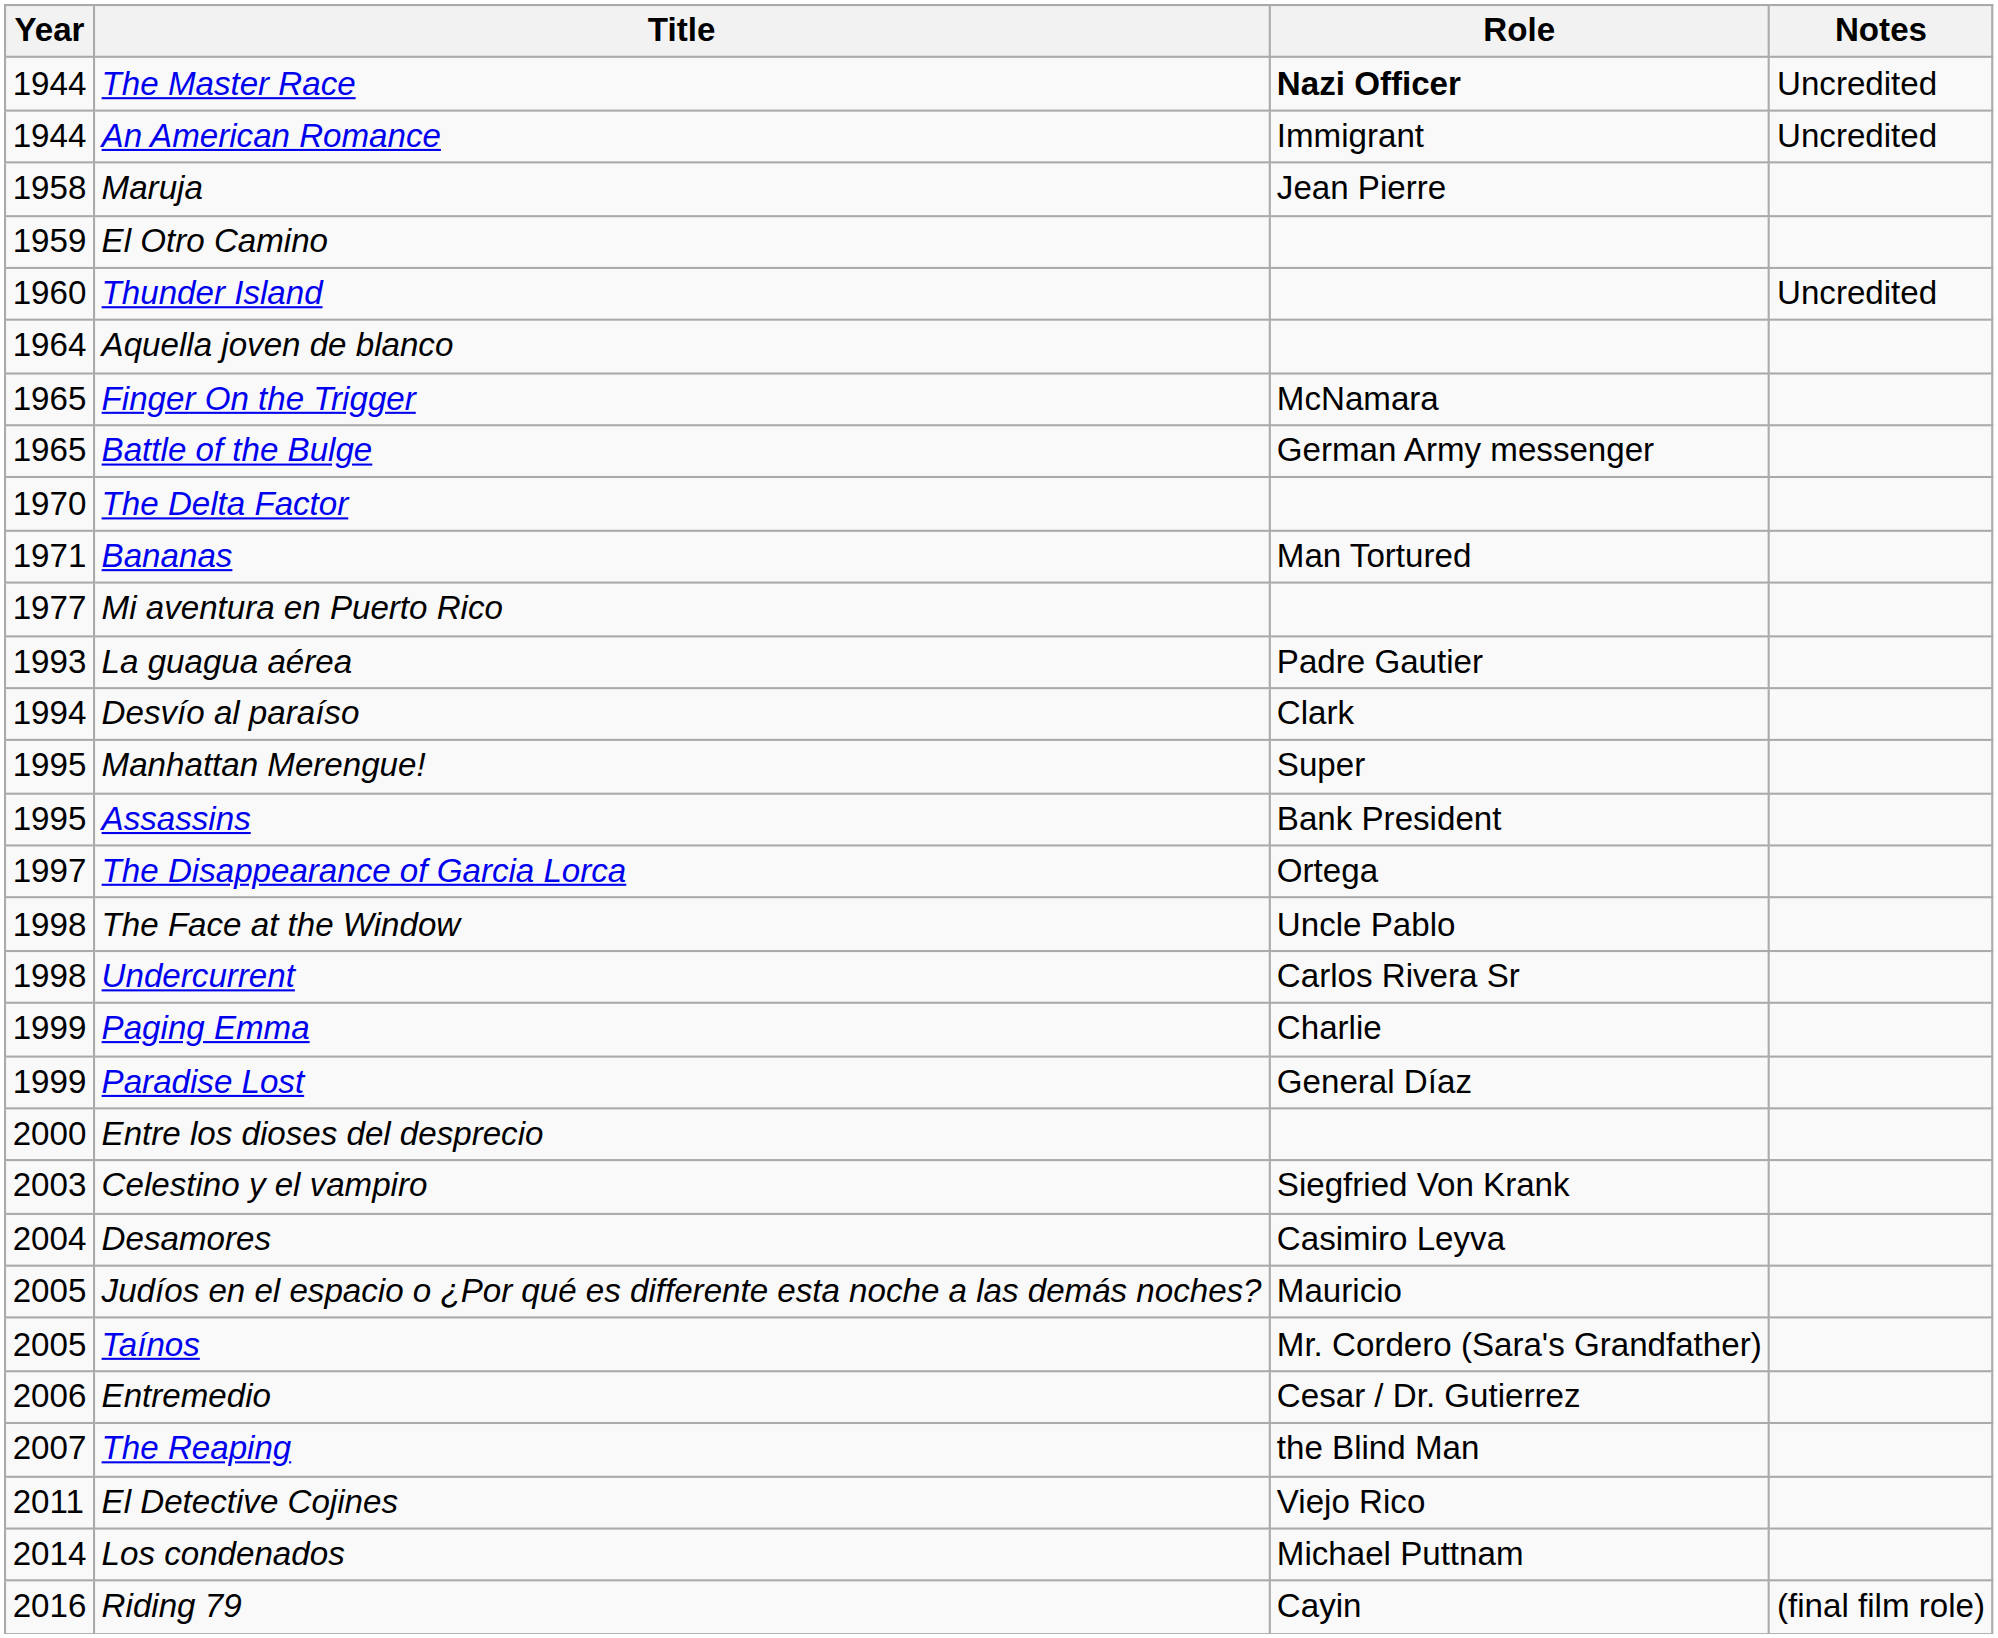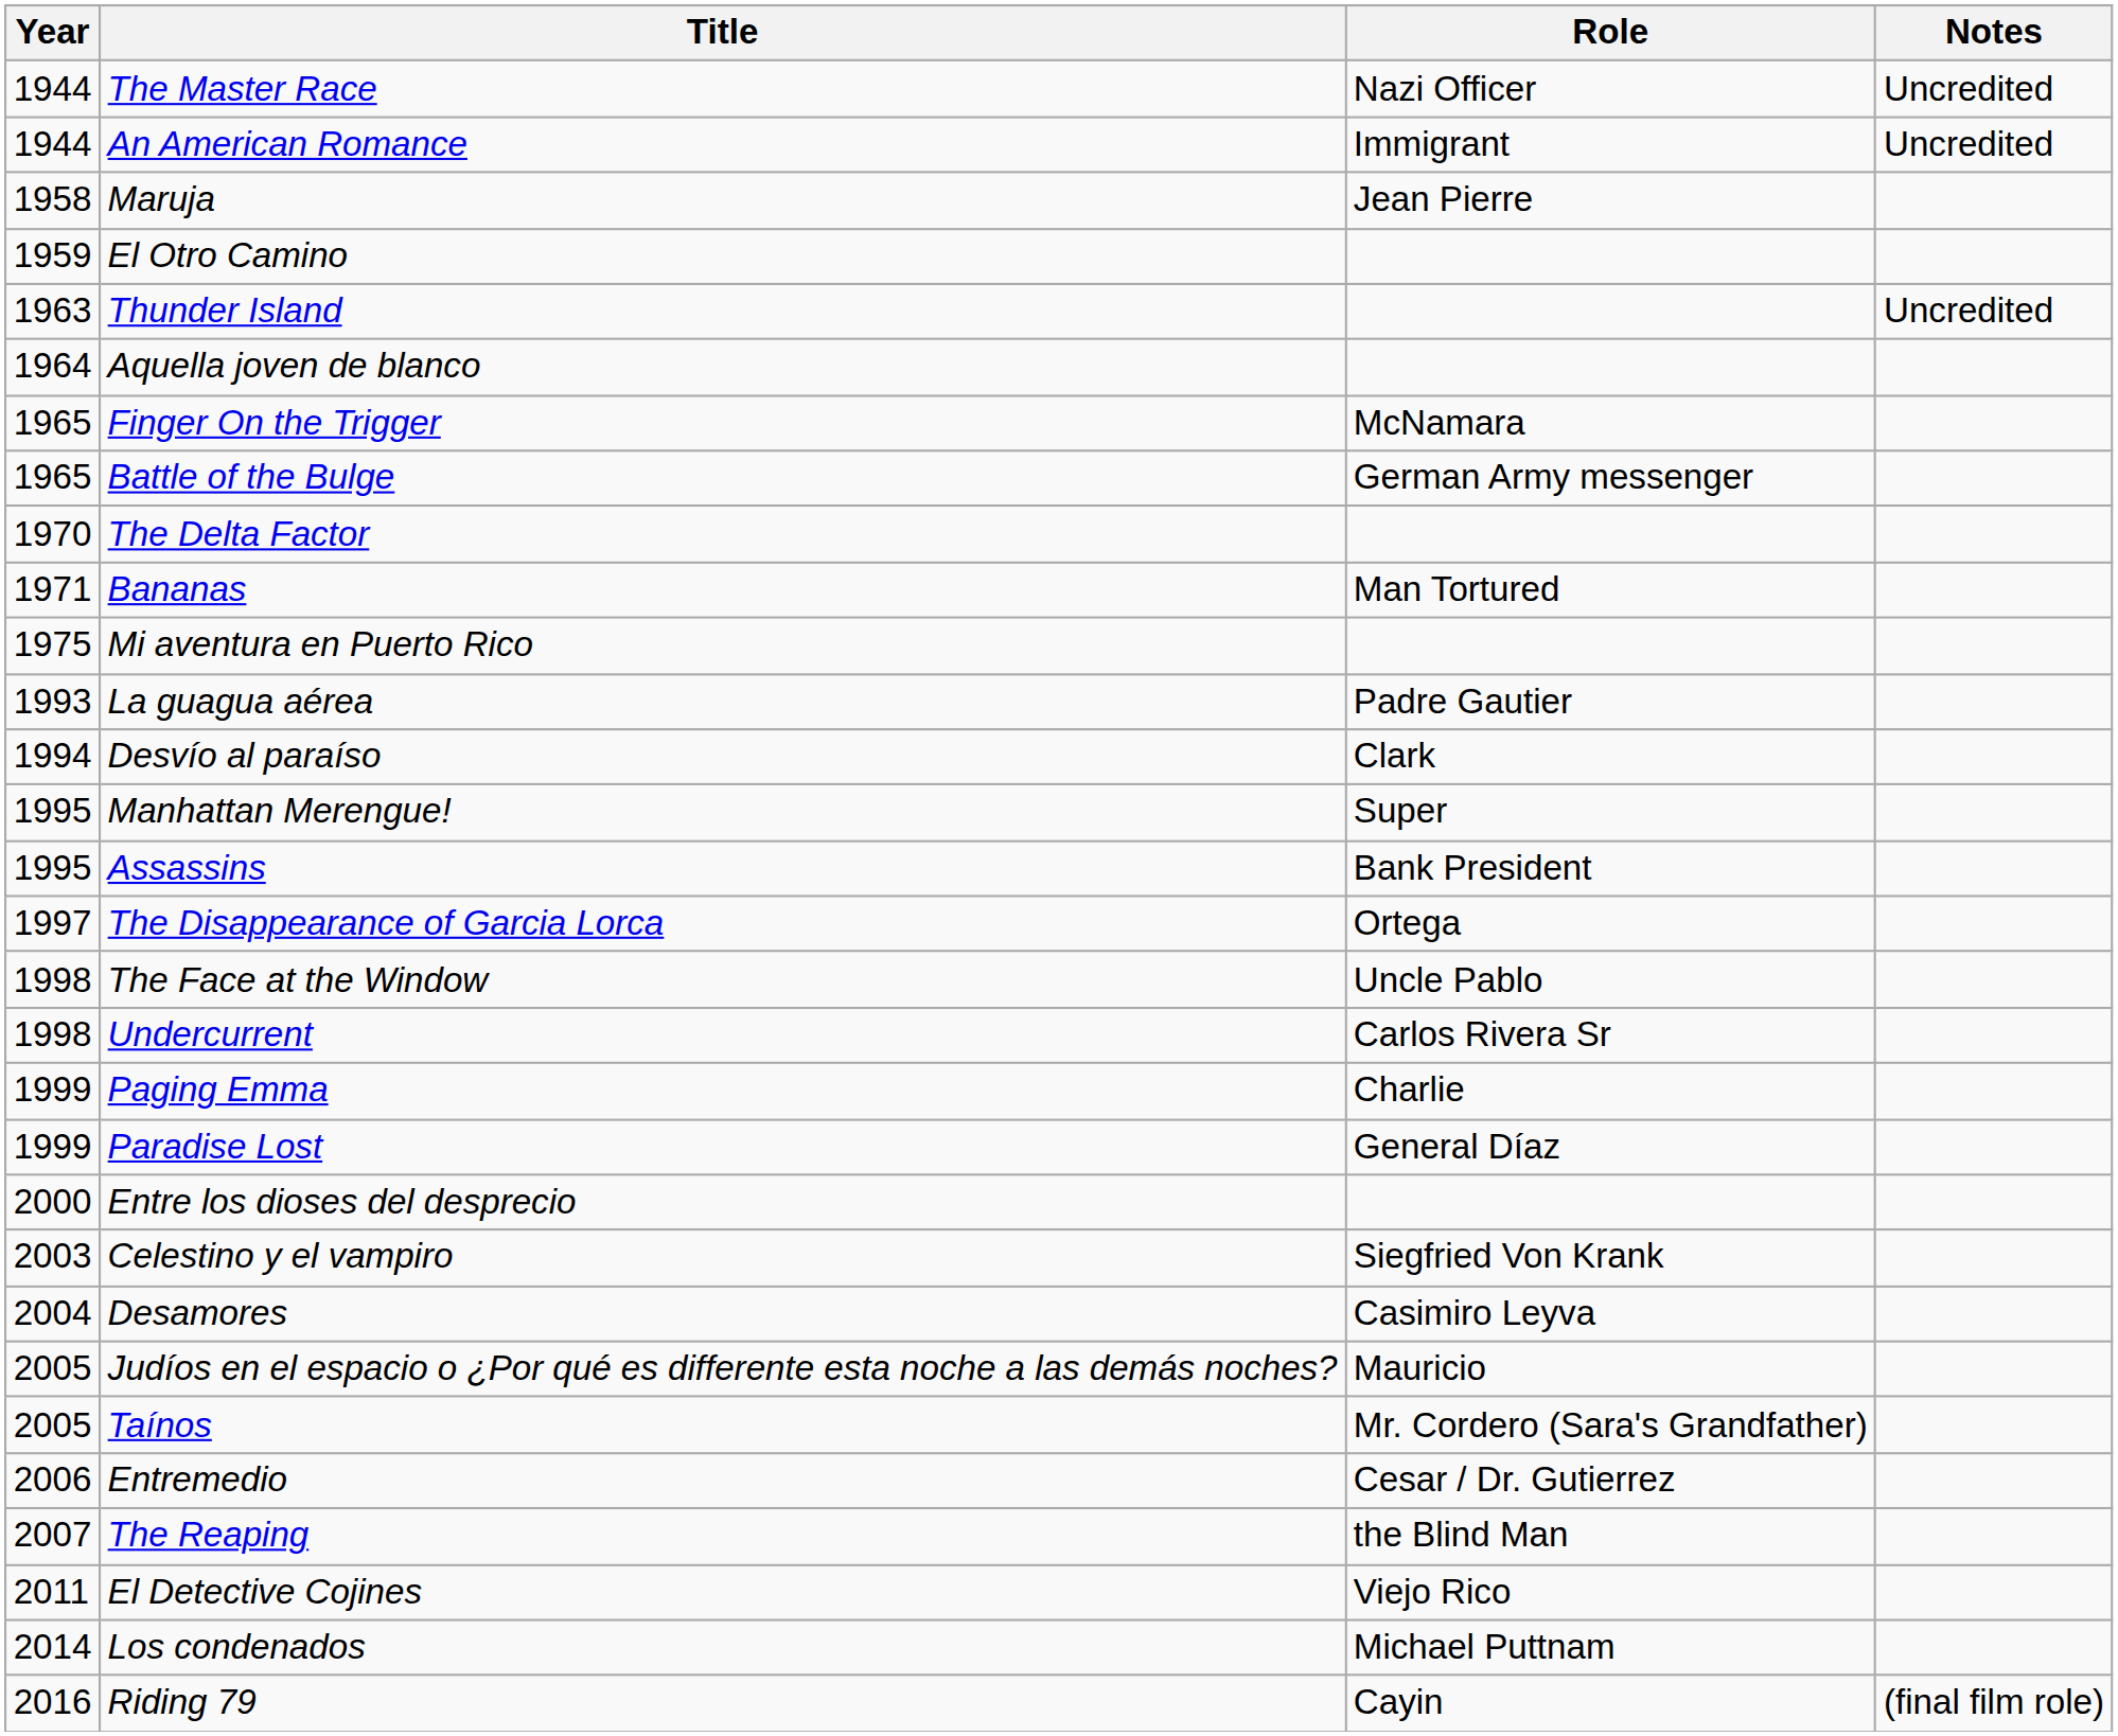The Master Race | Role: bold -> normal
Thunder Island | Year: 1960 -> 1963
Mi aventura en Puerto Rico | Year: 1977 -> 1975
